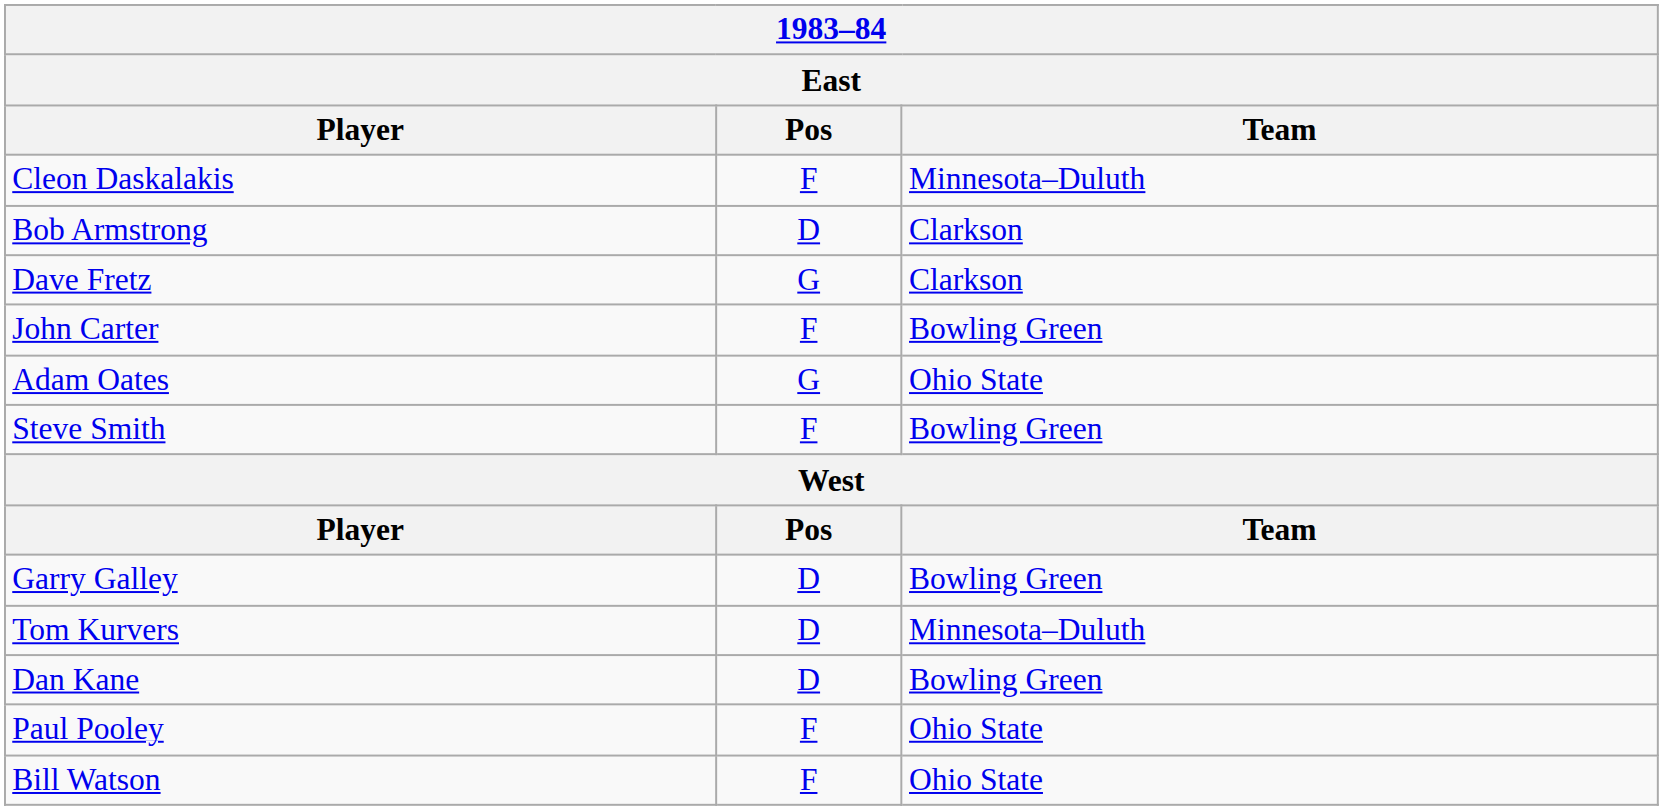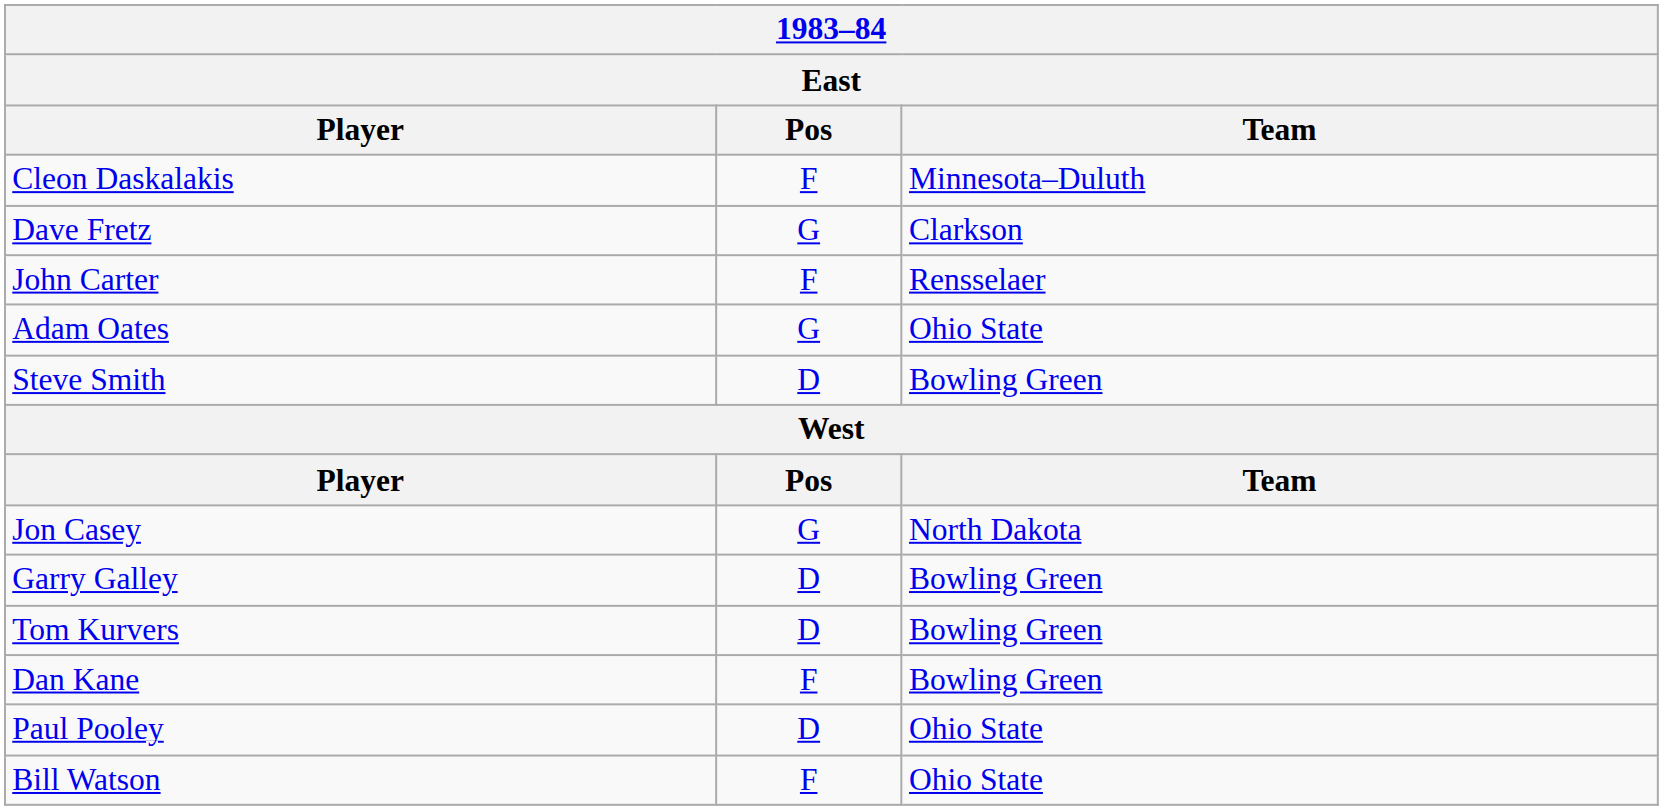- row: Bob Armstrong | D | Clarkson
John Carter | Team: Bowling Green -> Rensselaer
Steve Smith | Pos: F -> D
+ row: Jon Casey | G | North Dakota
Tom Kurvers | Team: Minnesota–Duluth -> Bowling Green
Dan Kane | Pos: D -> F
Paul Pooley | Pos: F -> D
